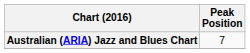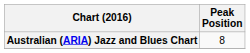Australian (ARIA) Jazz and Blues Chart | Peak Position: 7 -> 8
